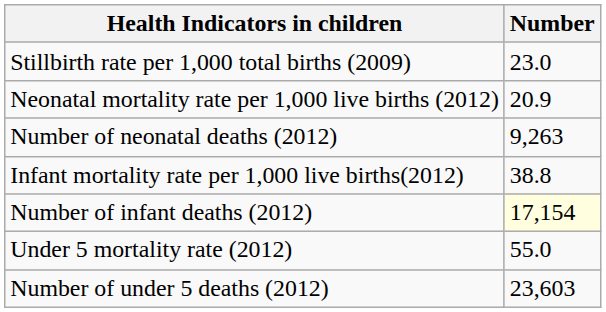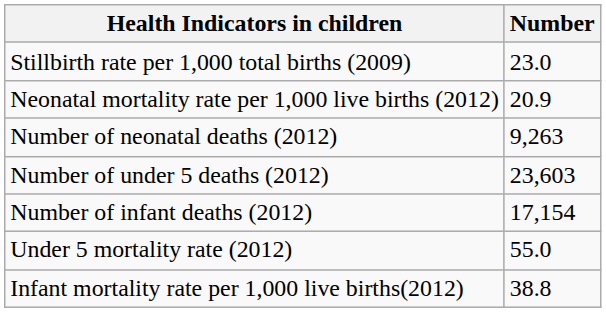rows swapped: Infant mortality rate per 1,000 live births(2012) <-> Number of under 5 deaths (2012)
Number of infant deaths (2012) | Number: lightyellow background -> no background
